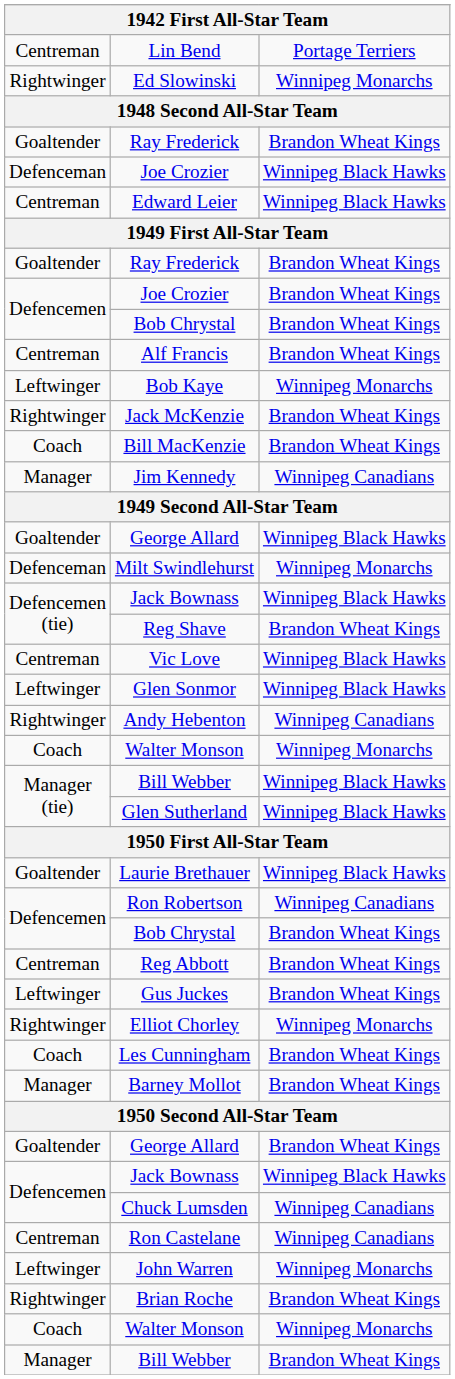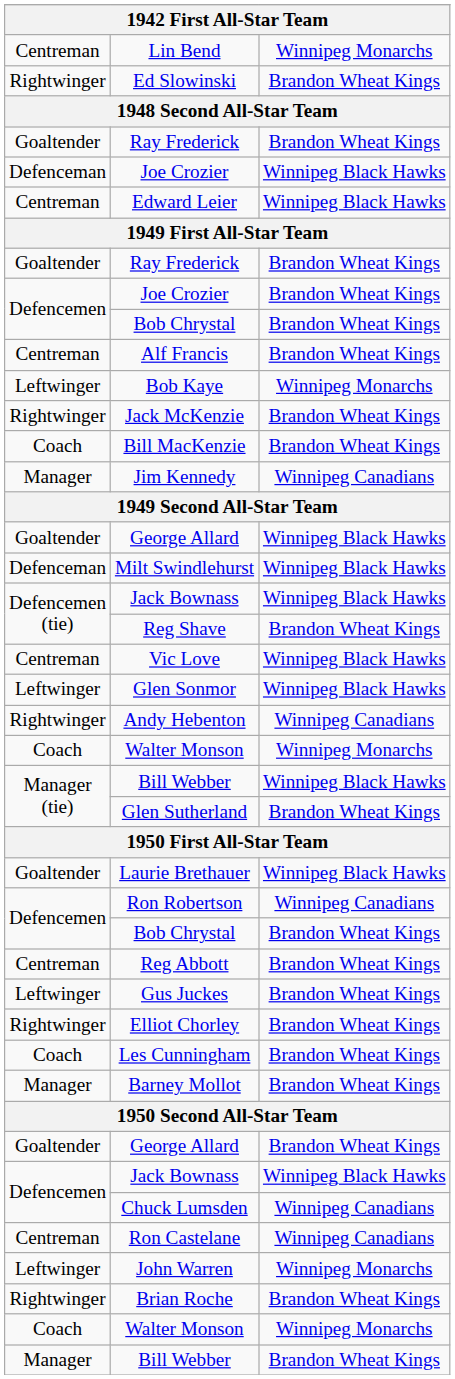Lin Bend | column 3: Portage Terriers -> Winnipeg Monarchs
Ed Slowinski | column 3: Winnipeg Monarchs -> Brandon Wheat Kings
Milt Swindlehurst | column 3: Winnipeg Monarchs -> Winnipeg Black Hawks
Glen Sutherland | column 3: Winnipeg Black Hawks -> Brandon Wheat Kings
Elliot Chorley | column 3: Winnipeg Monarchs -> Brandon Wheat Kings
